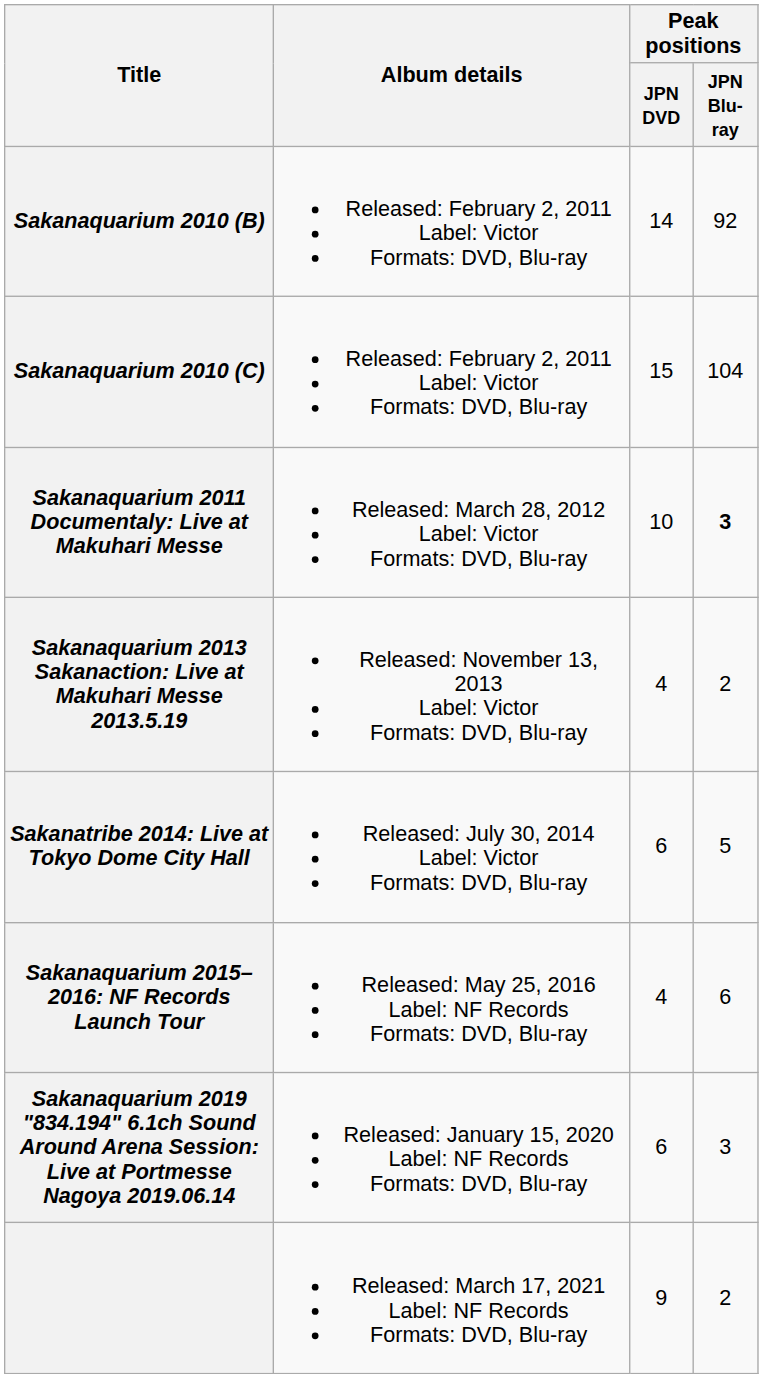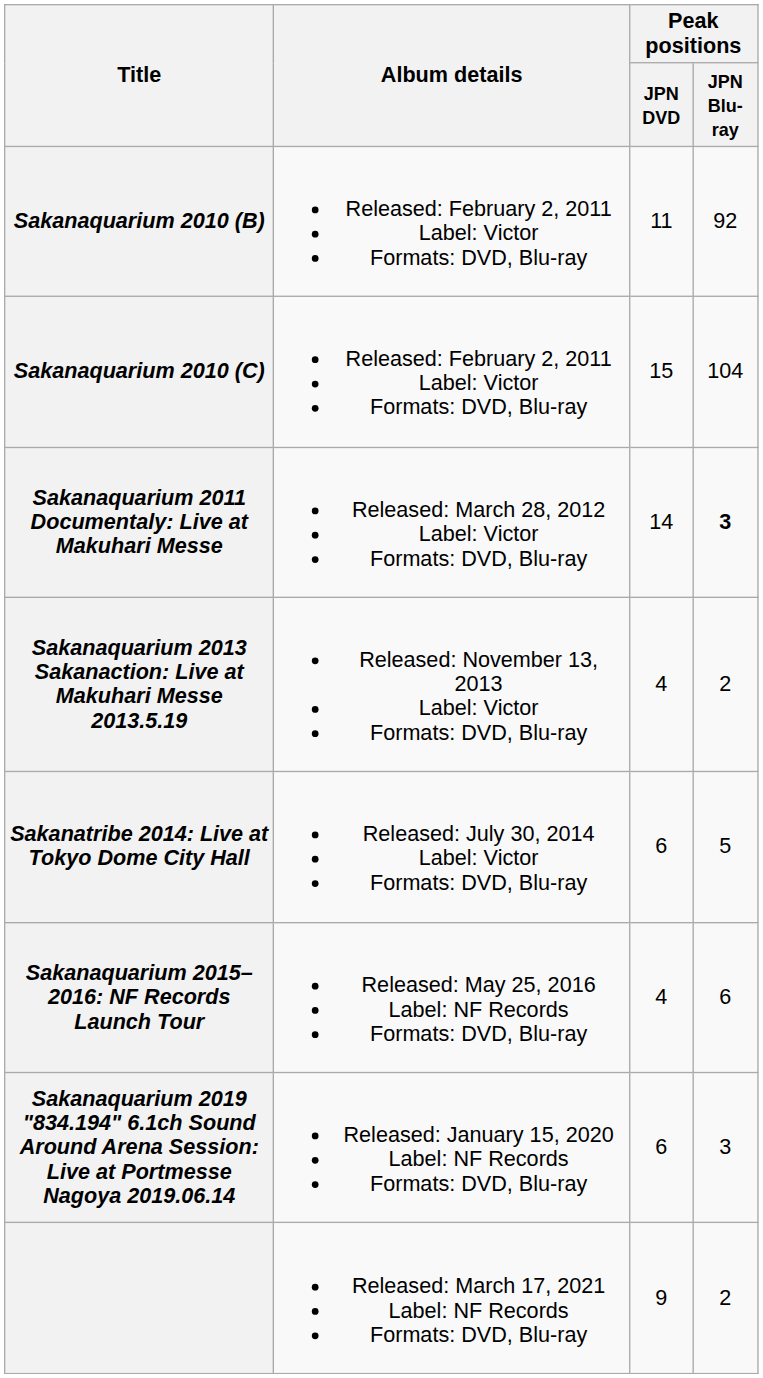Sakanaquarium 2010 (B) | Peak positions / JPN DVD: 14 -> 11
Sakanaquarium 2011 Documentaly: Live at Makuhari Messe | Peak positions / JPN DVD: 10 -> 14
